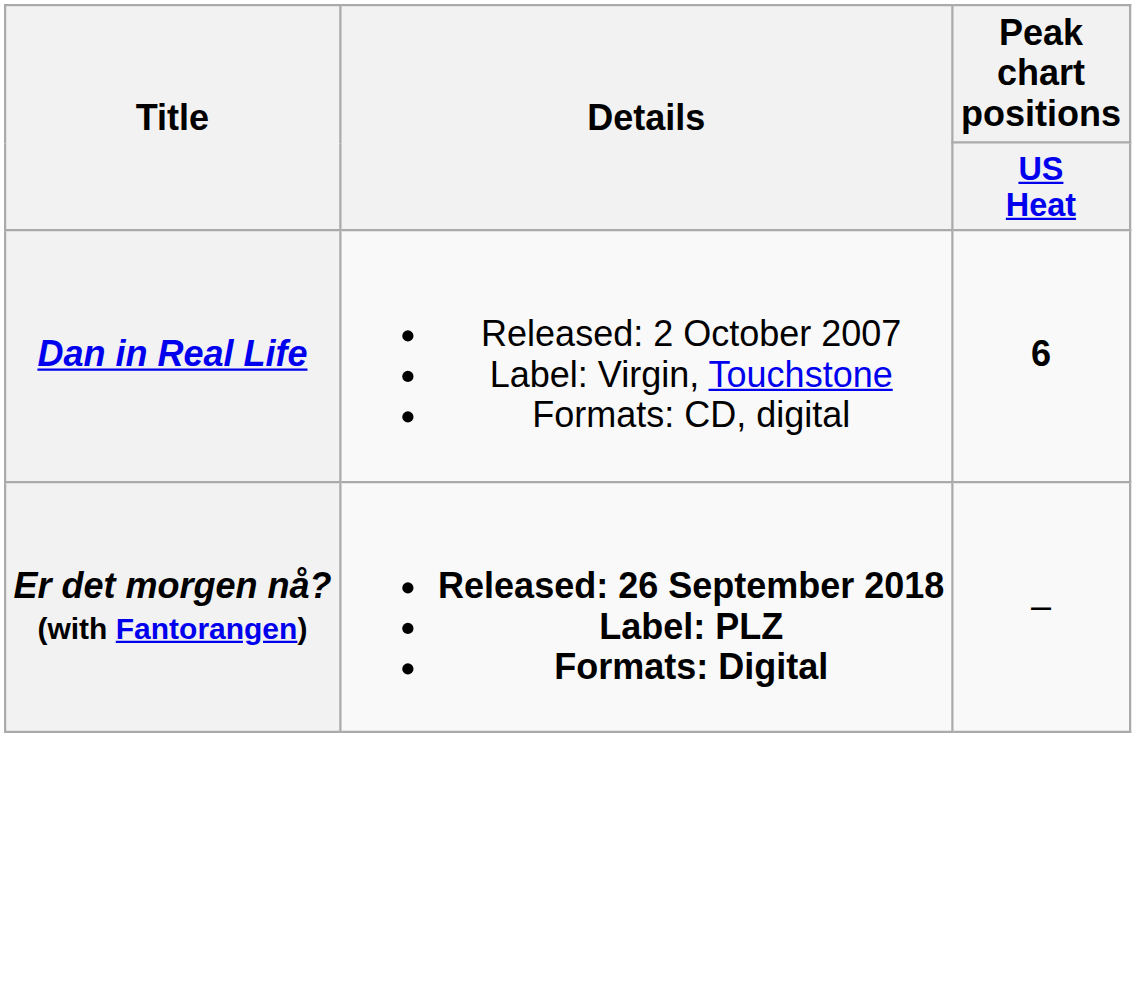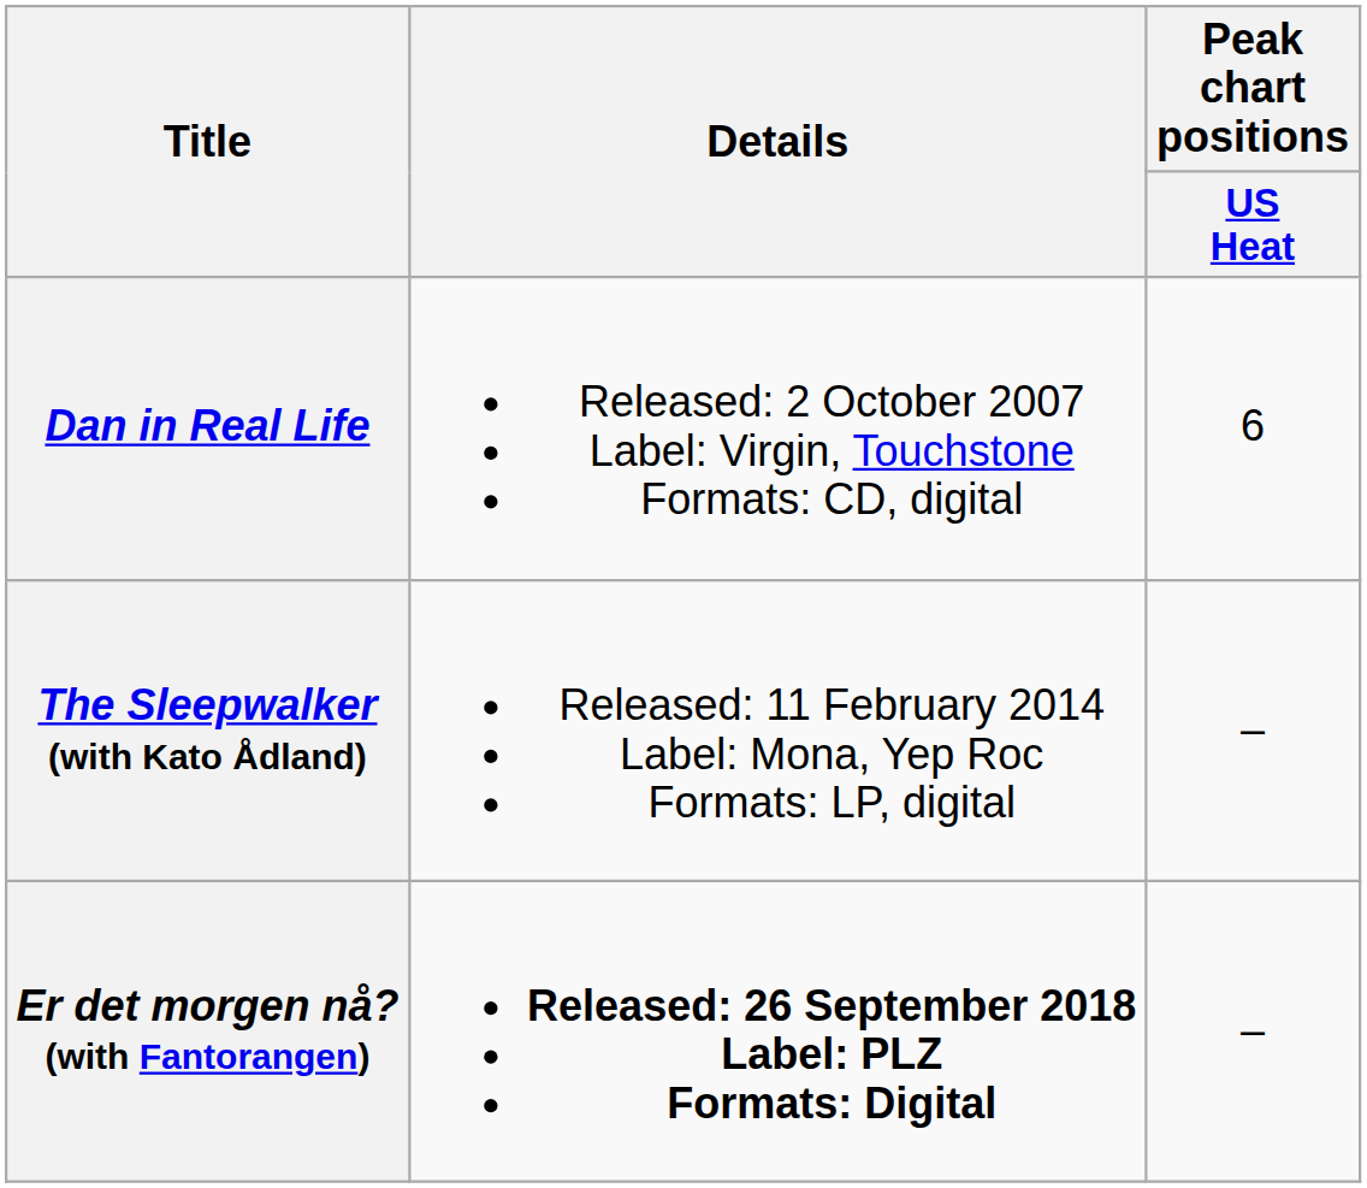Dan in Real Life | Peak chart positions / US Heat: bold -> normal
+ row: The Sleepwalker (with Kato Ådland) | Released: 11 February 2014 Label: Mona, Yep Roc Formats: LP, digital | –
